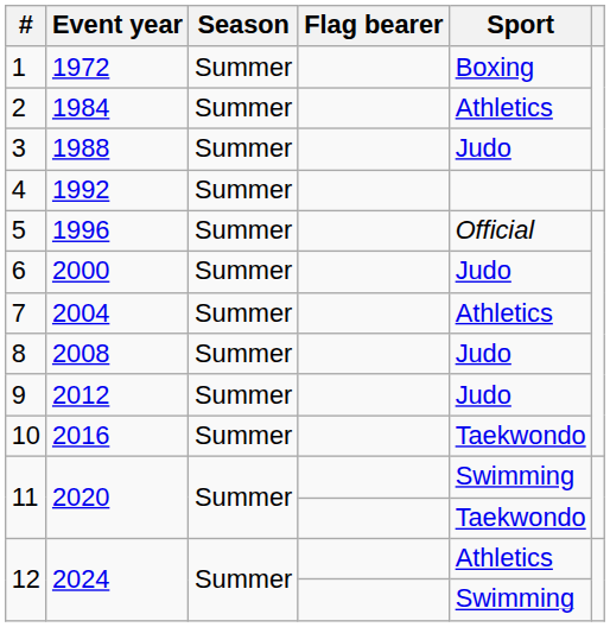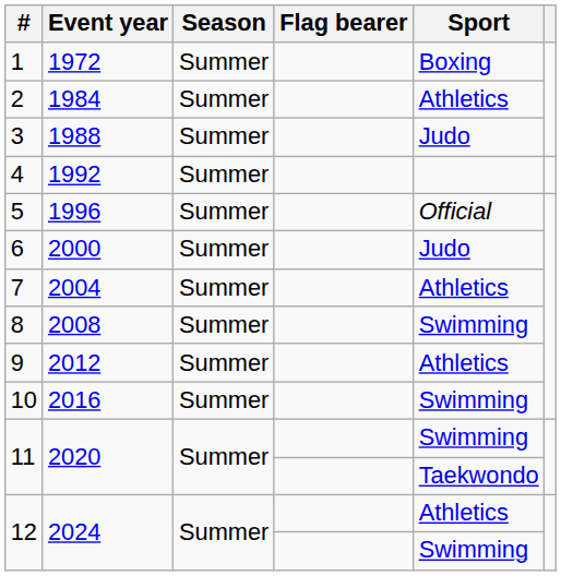8 | Sport: Judo -> Swimming
9 | Sport: Judo -> Athletics
10 | Sport: Taekwondo -> Swimming
